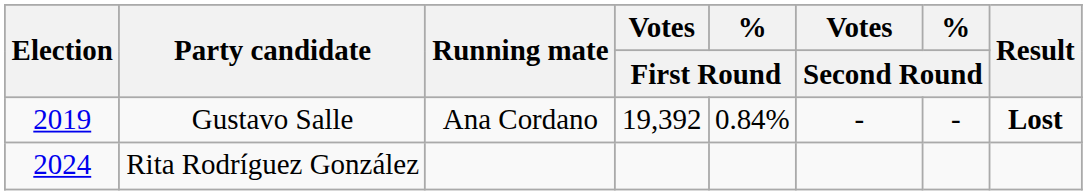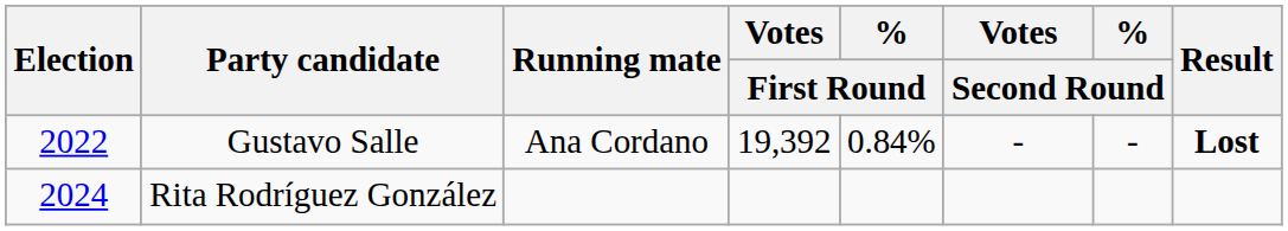Gustavo Salle | Election: 2019 -> 2022
